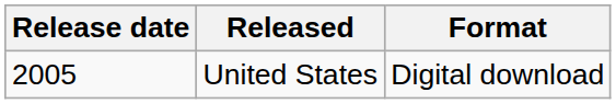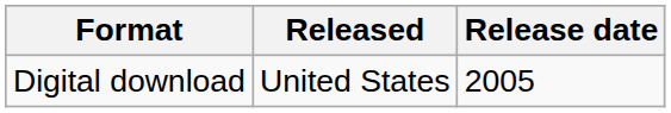columns swapped: Release date <-> Format
